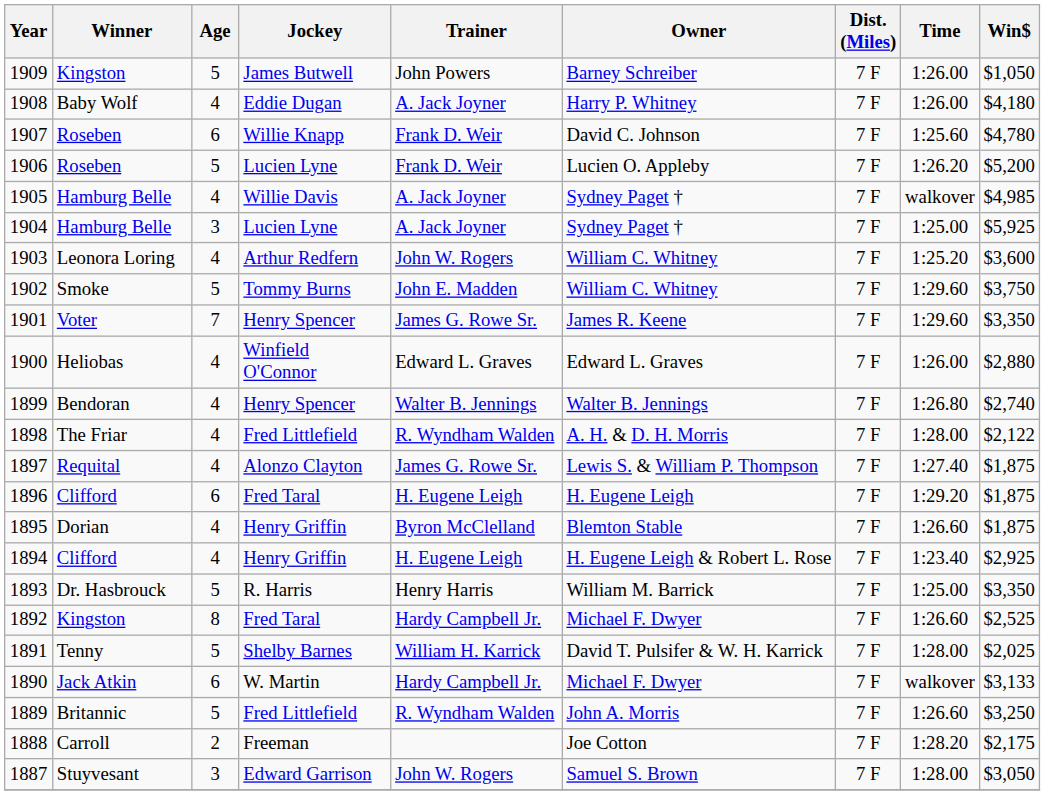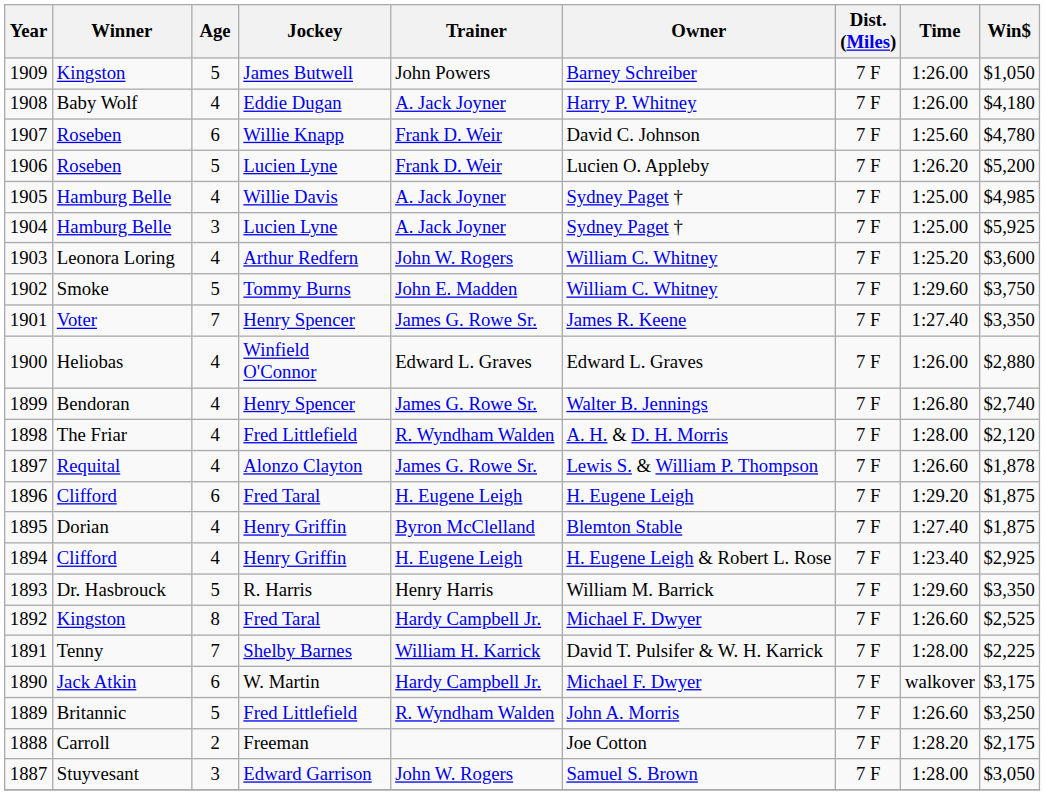1905 | Time: walkover -> 1:25.00
1901 | Time: 1:29.60 -> 1:27.40
1899 | Trainer: Walter B. Jennings -> James G. Rowe Sr.
1898 | Win$: $2,122 -> $2,120
1897 | Time: 1:27.40 -> 1:26.60
1897 | Win$: $1,875 -> $1,878
1895 | Time: 1:26.60 -> 1:27.40
1893 | Time: 1:25.00 -> 1:29.60
1891 | Age: 5 -> 7
1891 | Win$: $2,025 -> $2,225
1890 | Win$: $3,133 -> $3,175
